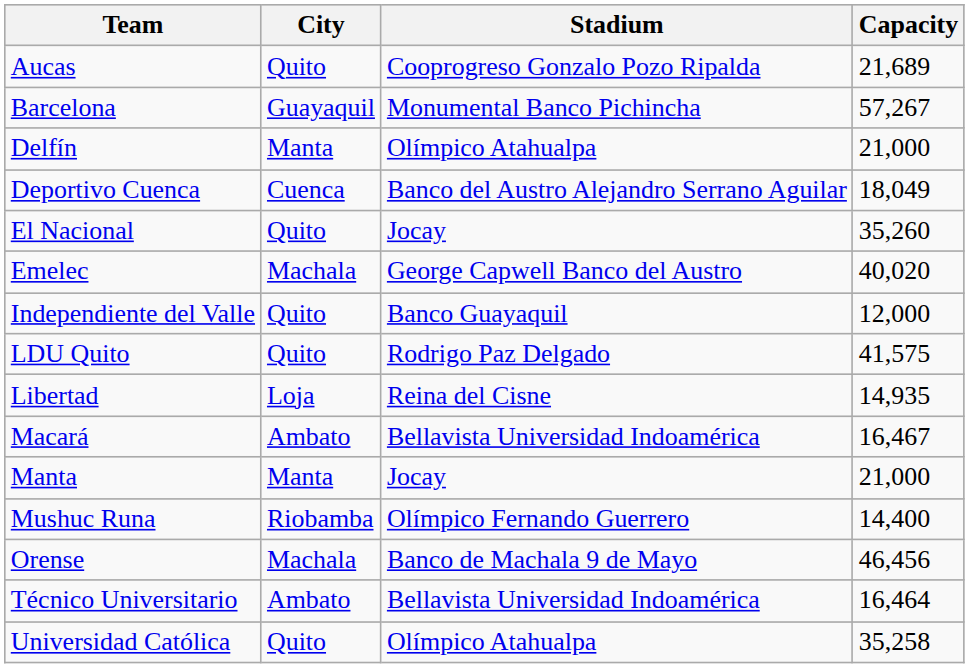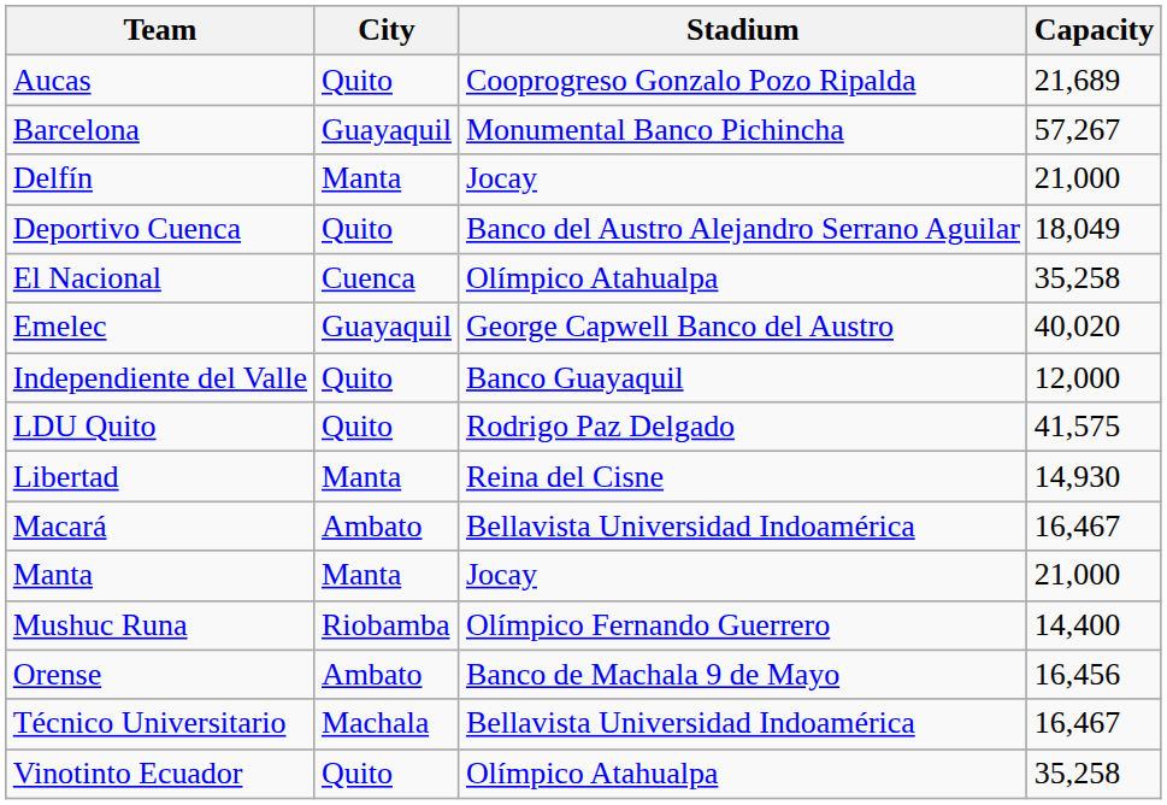Delfín | Stadium: Olímpico Atahualpa -> Jocay
Deportivo Cuenca | City: Cuenca -> Quito
El Nacional | City: Quito -> Cuenca
El Nacional | Stadium: Jocay -> Olímpico Atahualpa
El Nacional | Capacity: 35,260 -> 35,258
Emelec | City: Machala -> Guayaquil
Libertad | City: Loja -> Manta
Libertad | Capacity: 14,935 -> 14,930
Orense | City: Machala -> Ambato
Orense | Capacity: 46,456 -> 16,456
Técnico Universitario | City: Ambato -> Machala
Técnico Universitario | Capacity: 16,464 -> 16,467
- row: Universidad Católica | Quito | Olímpico Atahualpa | 35,258
+ row: Vinotinto Ecuador | Quito | Olímpico Atahualpa | 35,258
